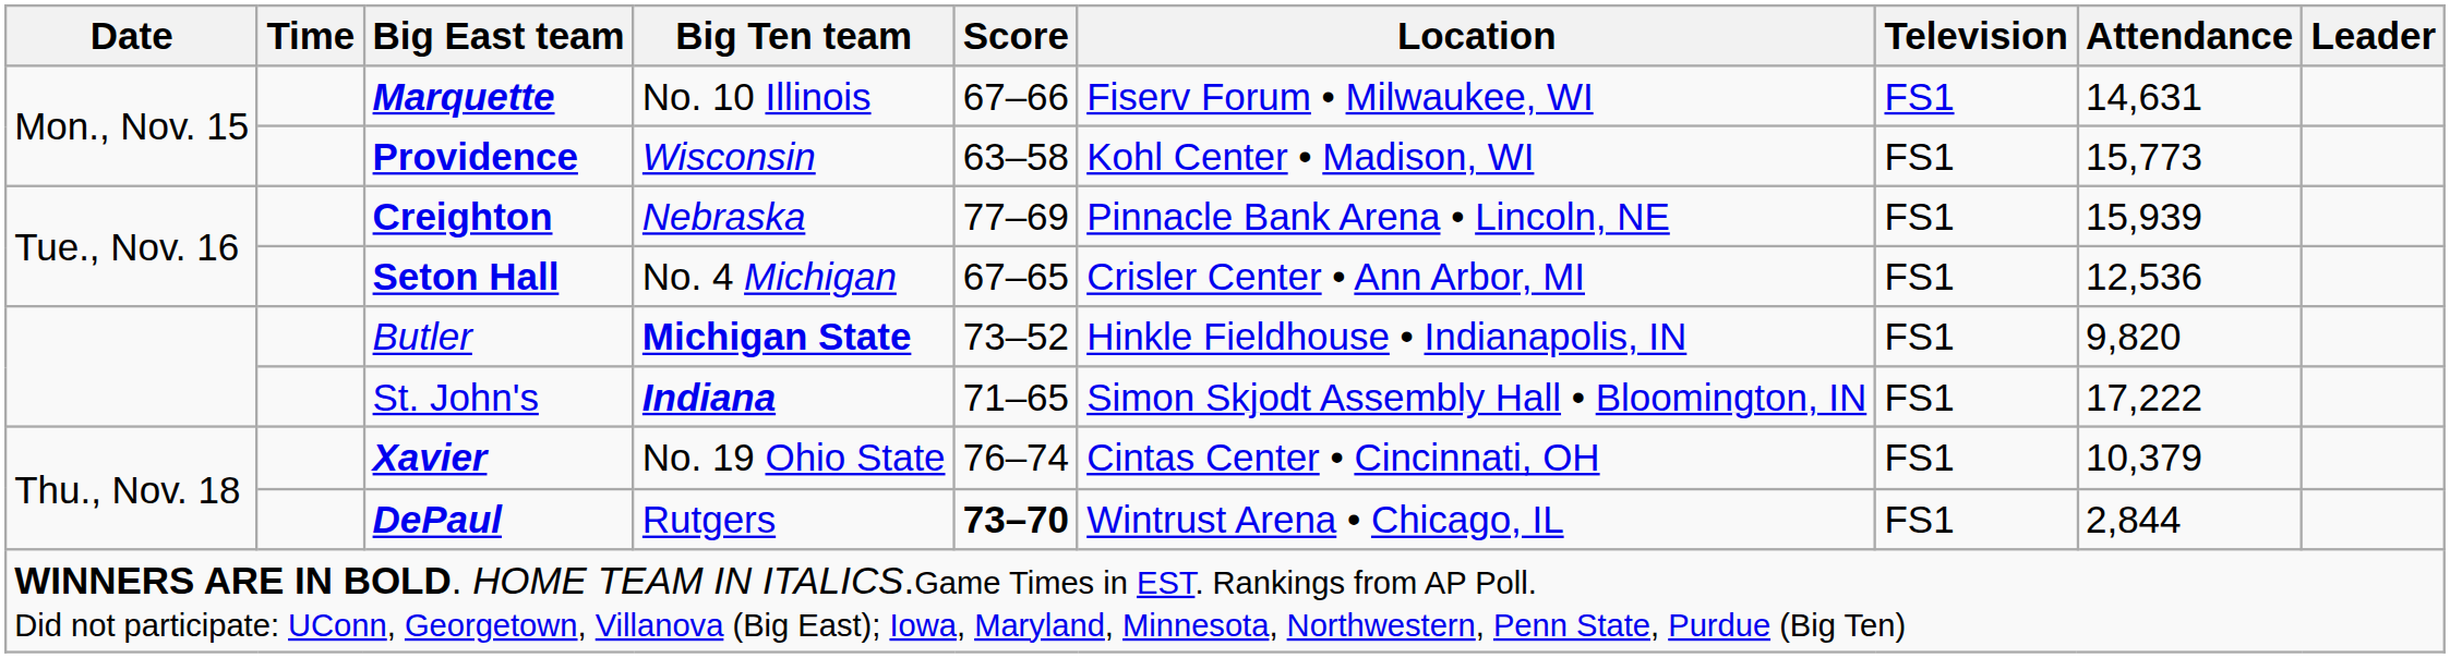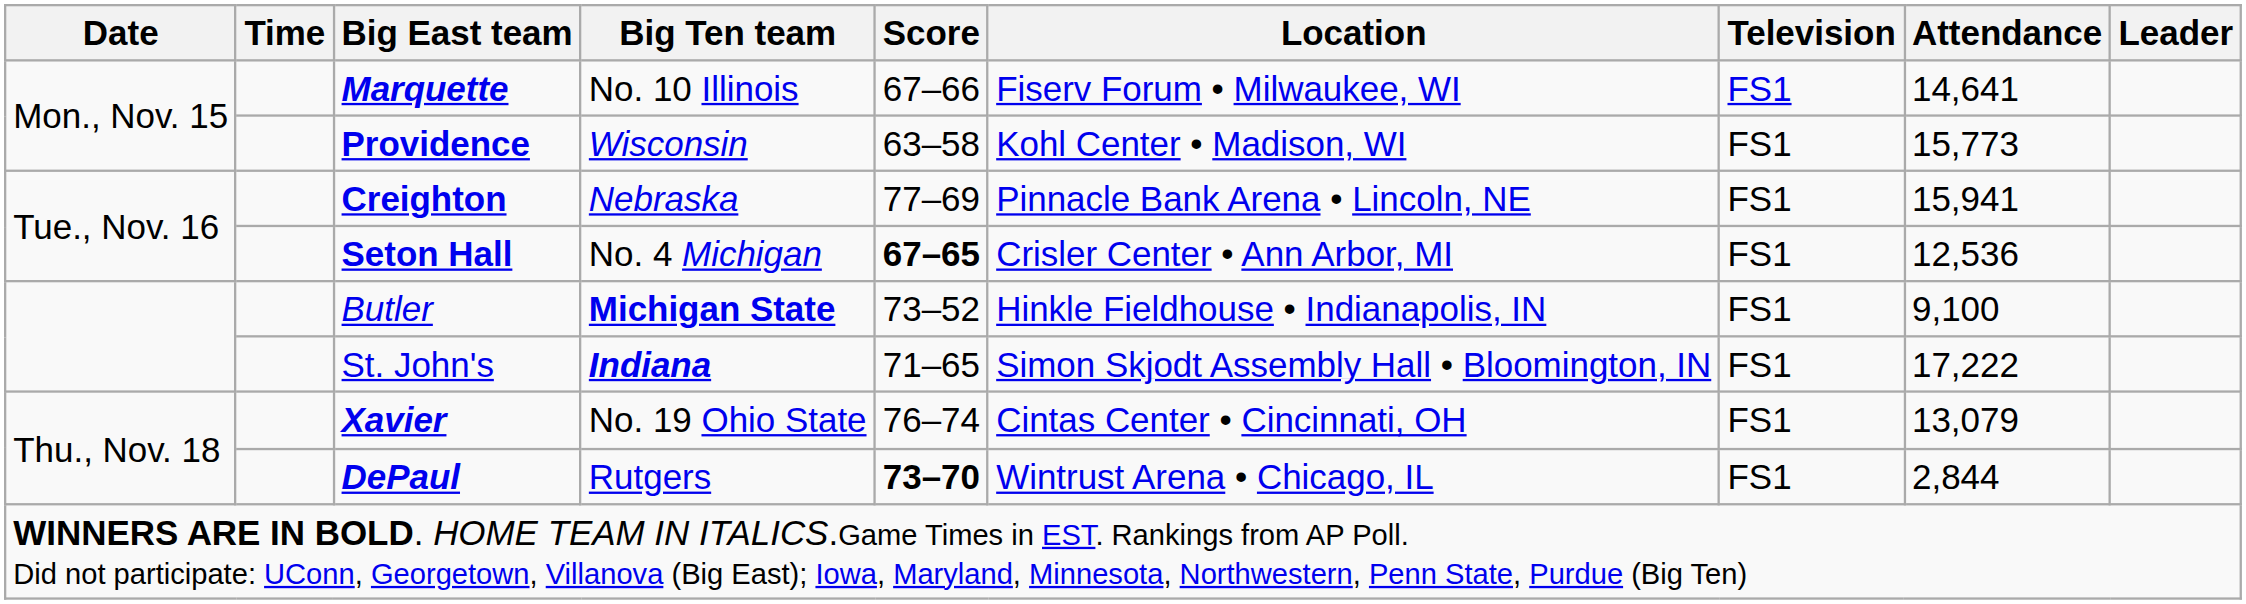Marquette | Attendance: 14,631 -> 14,641
Creighton | Attendance: 15,939 -> 15,941
Seton Hall | Score: normal -> bold
Butler | Attendance: 9,820 -> 9,100
Xavier | Attendance: 10,379 -> 13,079
